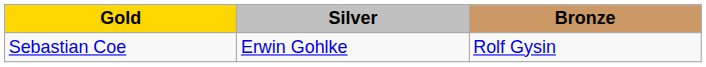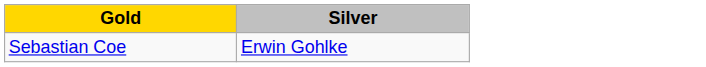- column: Bronze | Rolf Gysin
